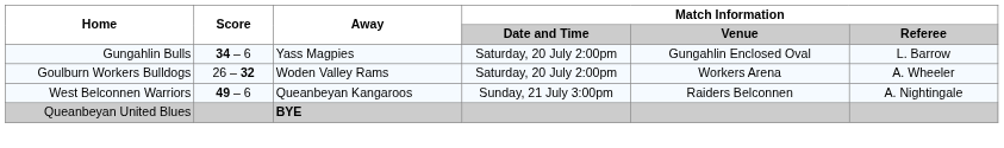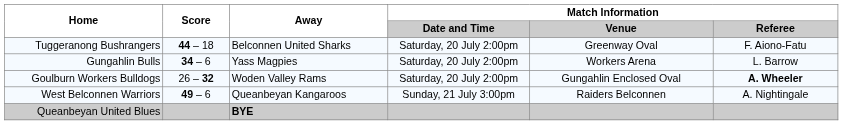+ row: Tuggeranong Bushrangers | 44 – 18 | Belconnen United Sharks | Saturday, 20 July 2:00pm | Greenway Oval | F. Aiono-Fatu
Gungahlin Bulls | Match Information / Venue: Gungahlin Enclosed Oval -> Workers Arena
Goulburn Workers Bulldogs | Match Information / Venue: Workers Arena -> Gungahlin Enclosed Oval
Goulburn Workers Bulldogs | Match Information / Referee: normal -> bold
